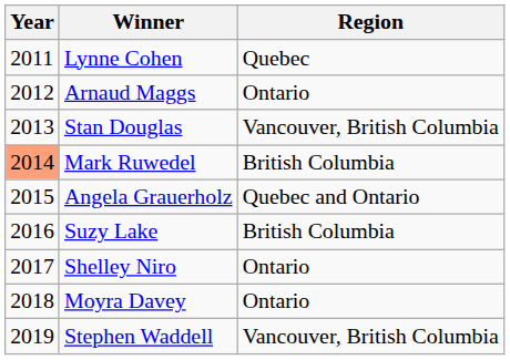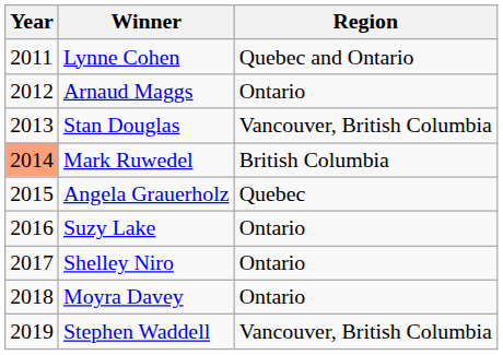Lynne Cohen | Region: Quebec -> Quebec and Ontario
Angela Grauerholz | Region: Quebec and Ontario -> Quebec
Suzy Lake | Region: British Columbia -> Ontario
